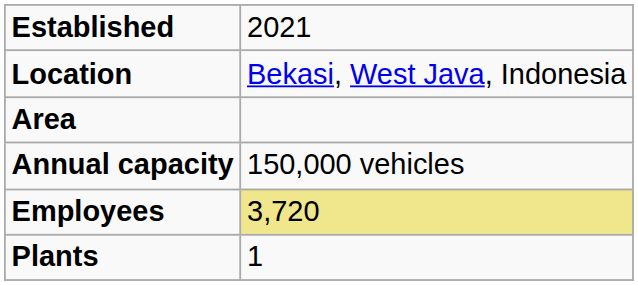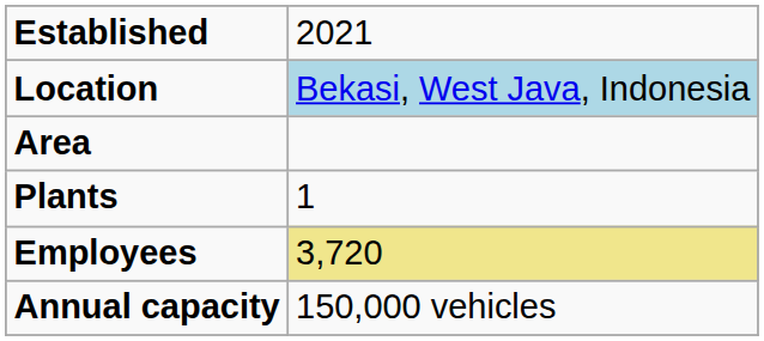Location | column 2: no background -> lightblue background
rows swapped: Plants <-> Annual capacity
